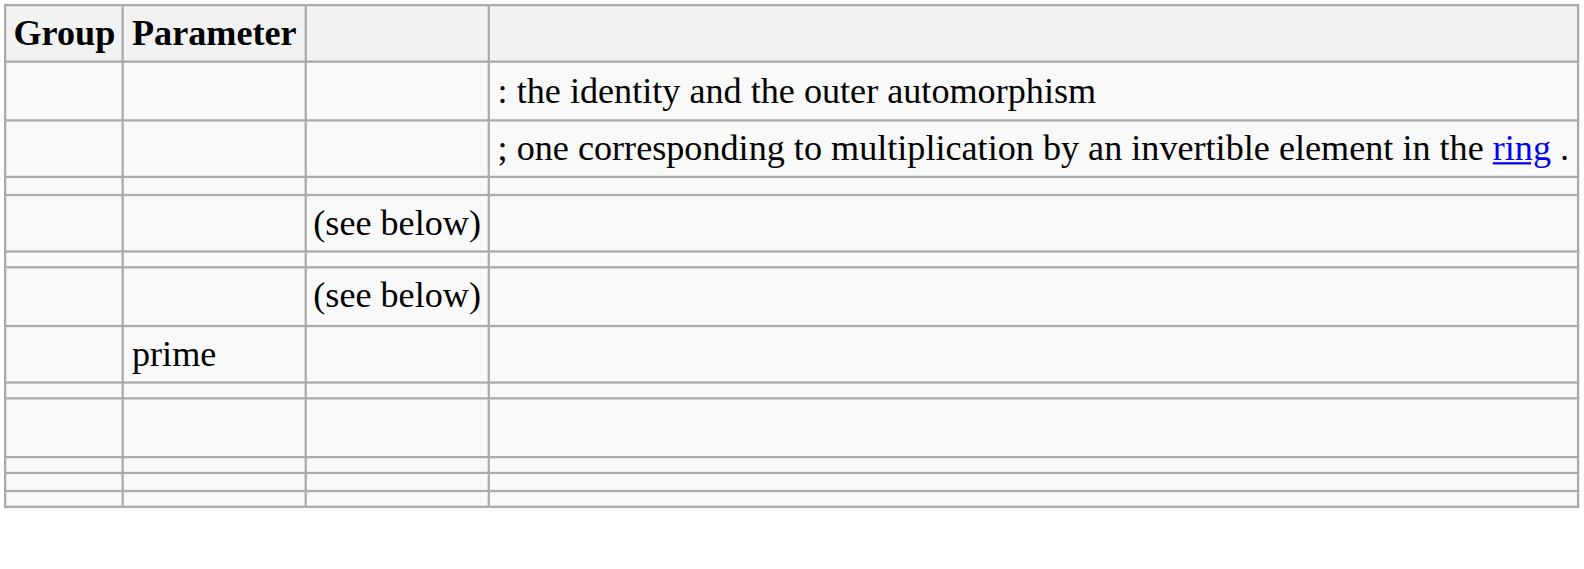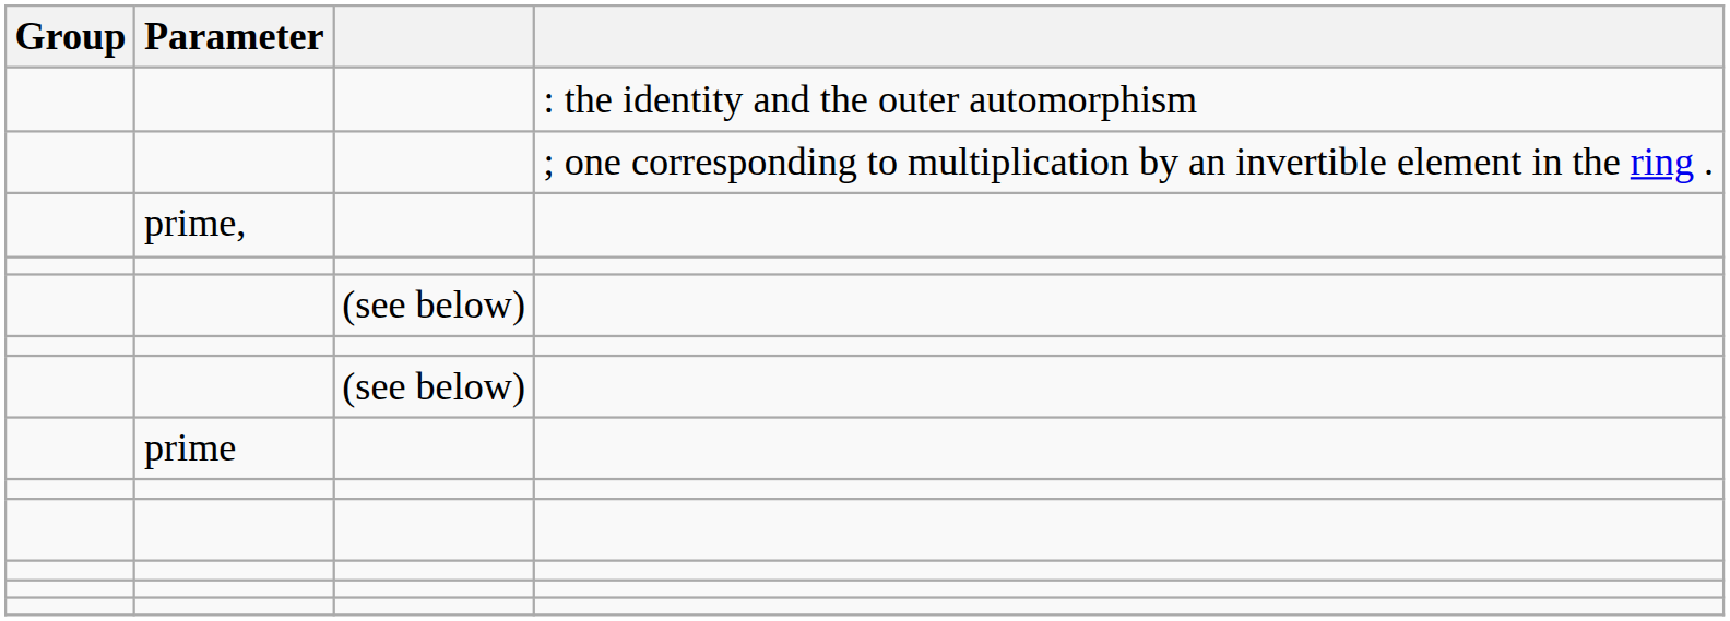+ row: prime,
